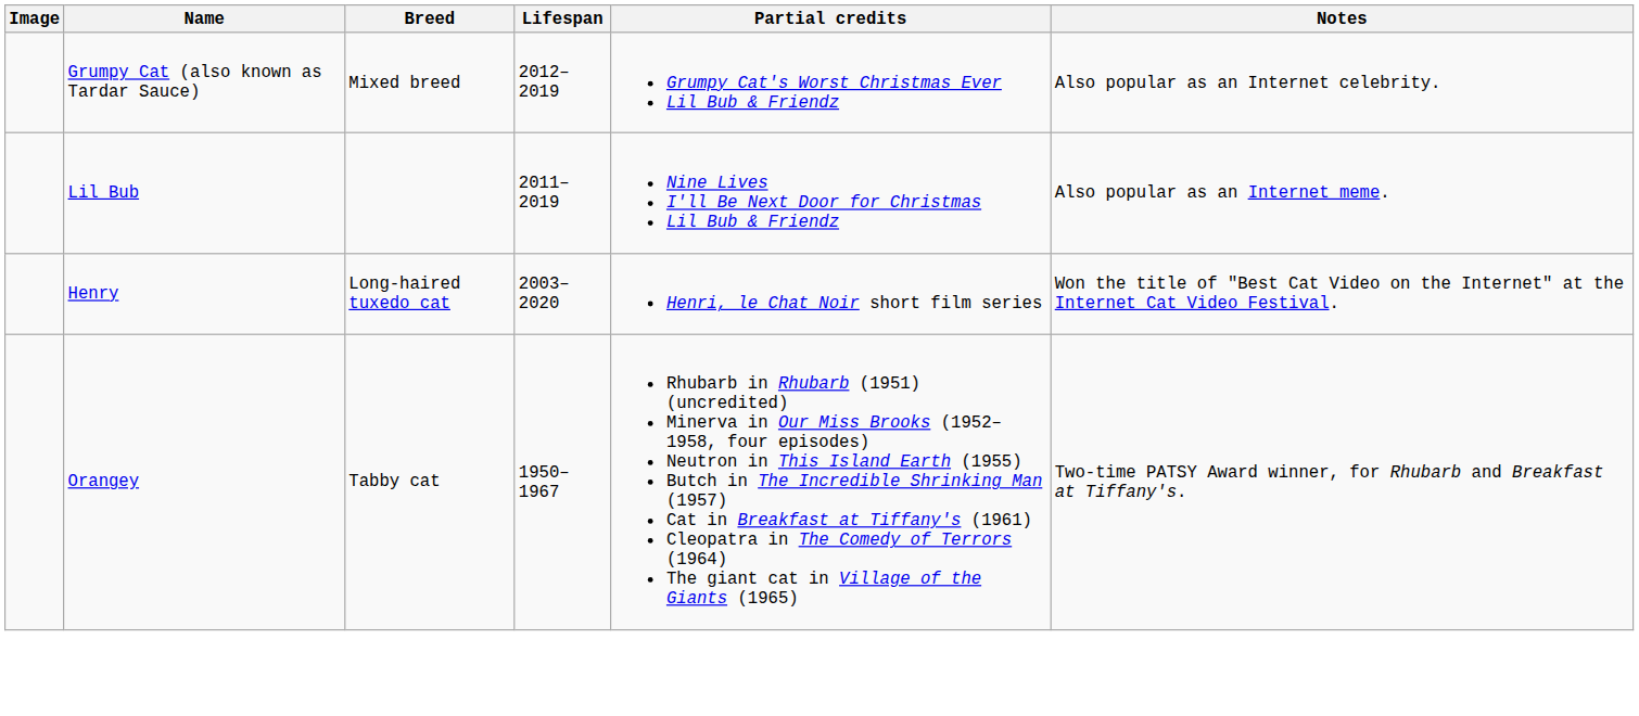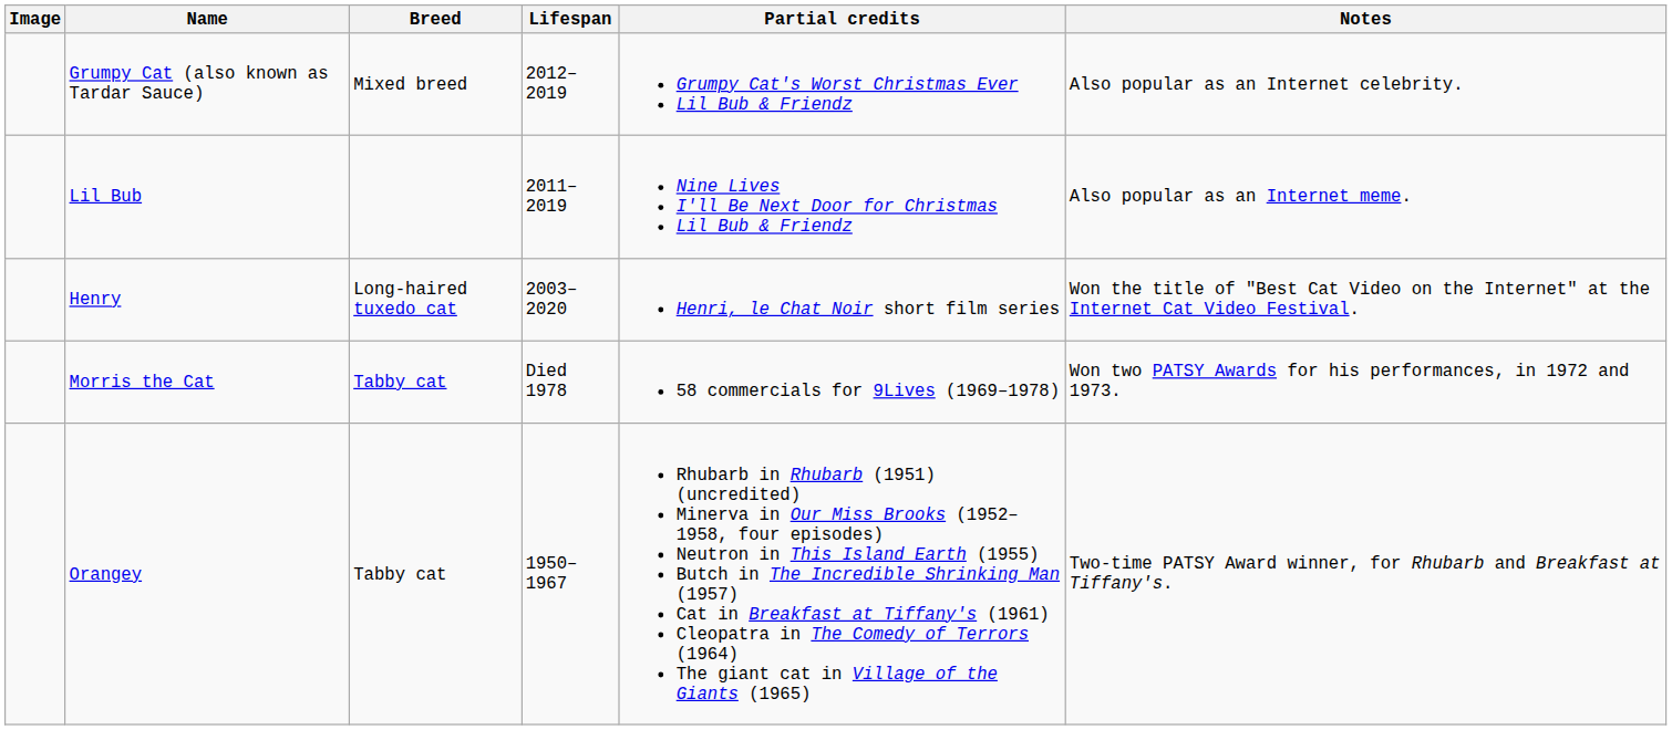+ row: Morris the Cat | Tabby cat | Died 1978 | 58 commercials for 9Lives (1969–1978) | Won two PATSY Awards for his performances, in 1972 and 1973.
